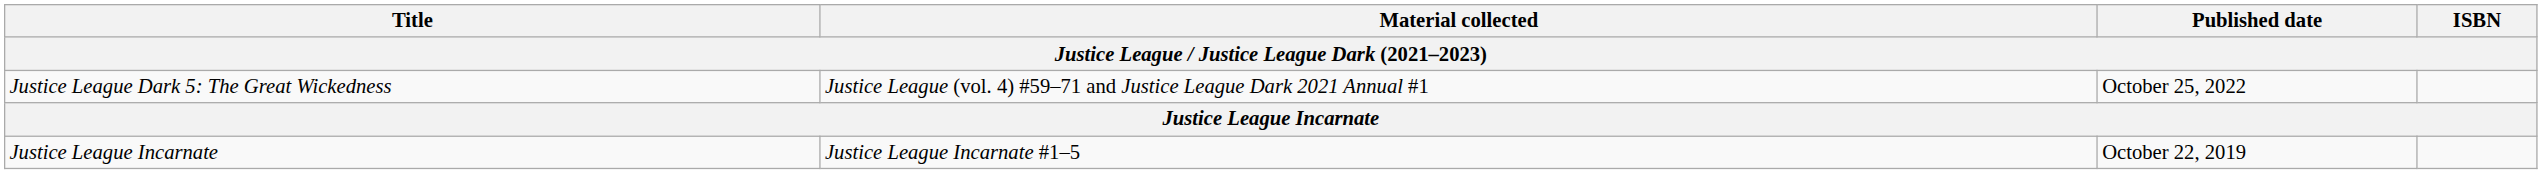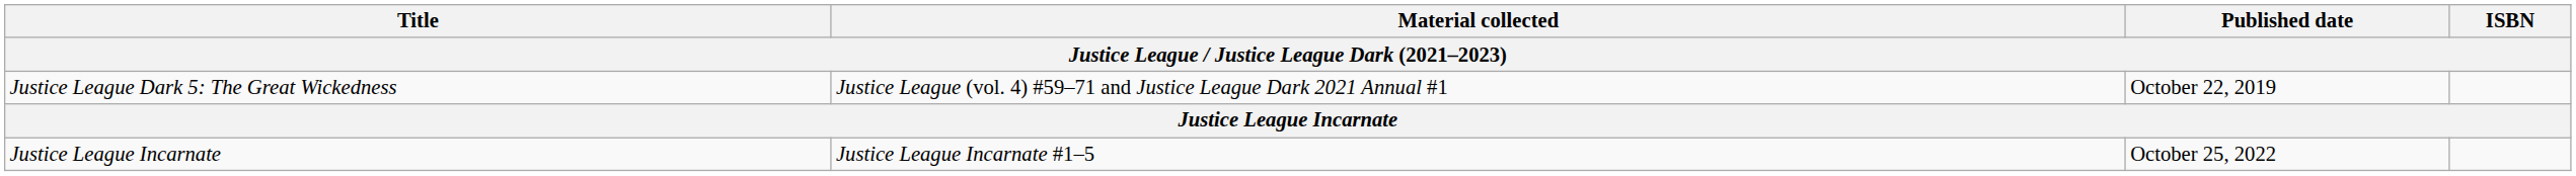Justice League Dark 5: The Great Wickedness | Published date: October 25, 2022 -> October 22, 2019
Justice League Incarnate / Justice League Incarnate #1–5 | Published date: October 22, 2019 -> October 25, 2022
